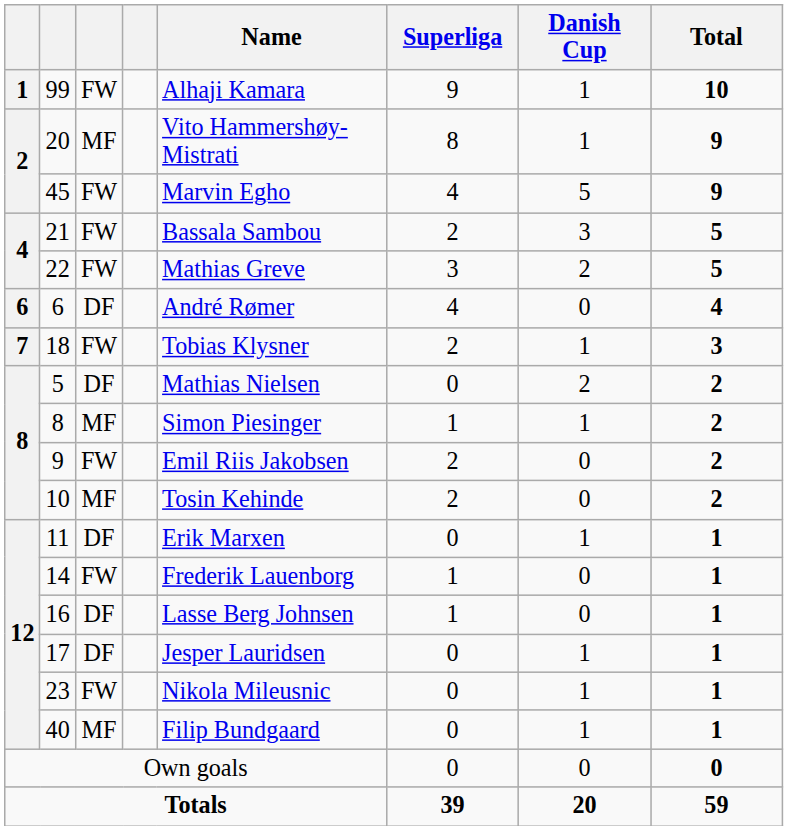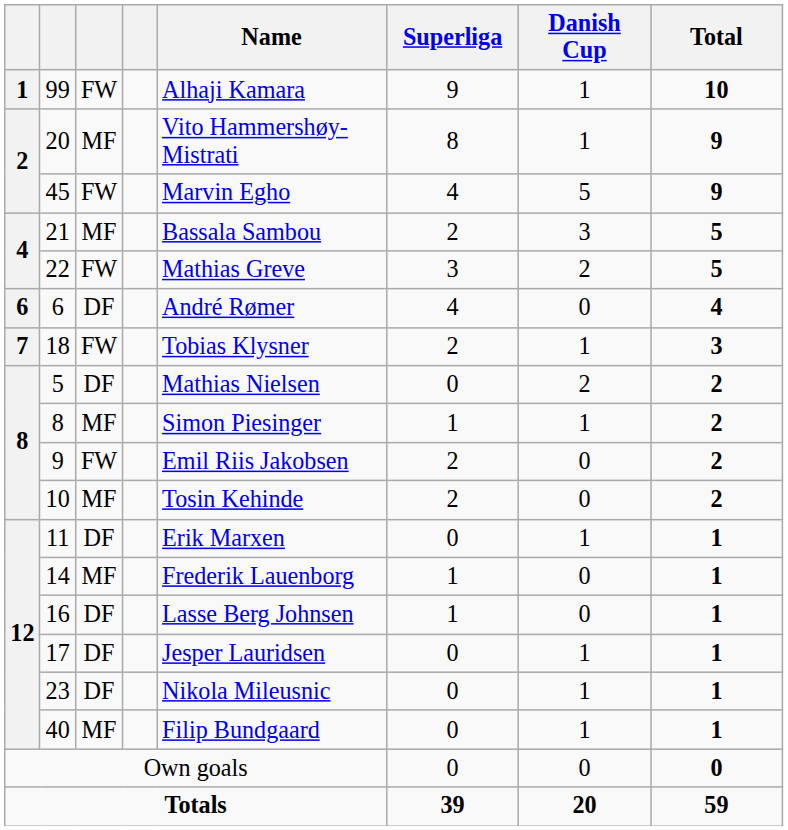21 | column 3: FW -> MF
14 | column 3: FW -> MF
23 | column 3: FW -> DF
